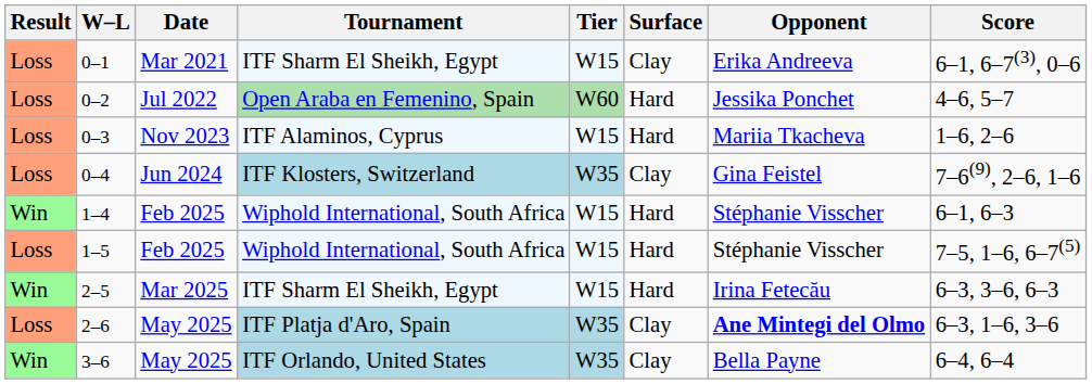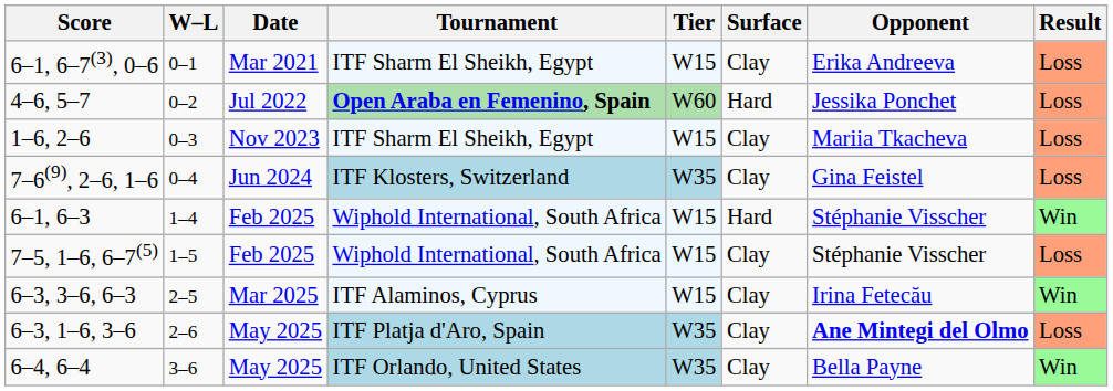columns swapped: Result <-> Score
0–2 | Tournament: normal -> bold
0–3 | Tournament: ITF Alaminos, Cyprus -> ITF Sharm El Sheikh, Egypt
0–3 | Surface: Hard -> Clay
1–5 | Surface: Hard -> Clay
2–5 | Tournament: ITF Sharm El Sheikh, Egypt -> ITF Alaminos, Cyprus
2–5 | Surface: Hard -> Clay
